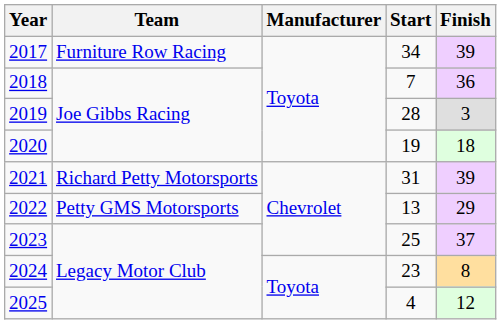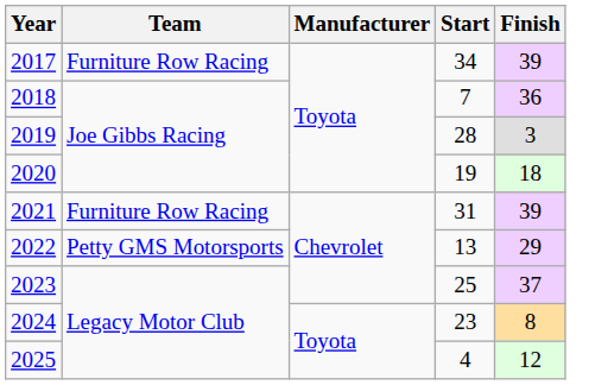2021 | Team: Richard Petty Motorsports -> Furniture Row Racing
